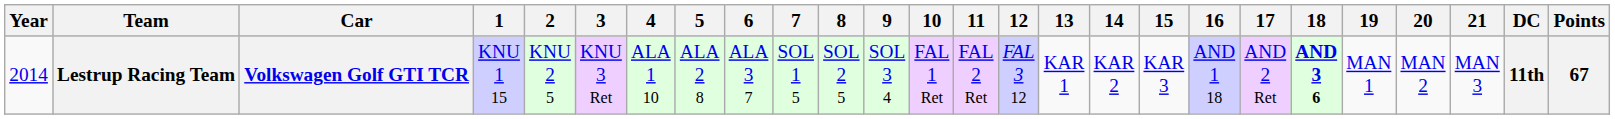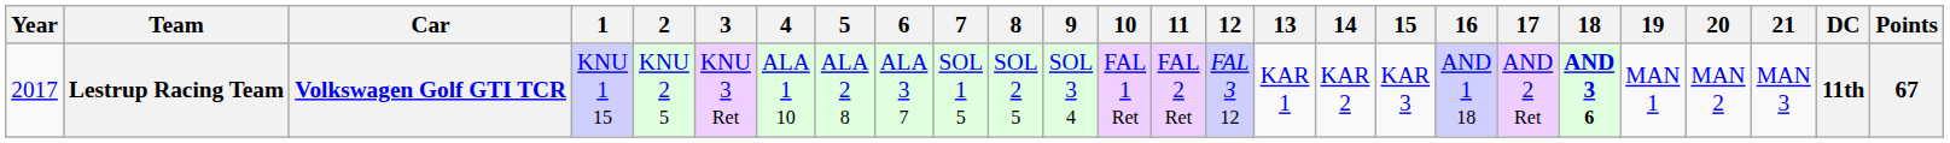Lestrup Racing Team | Year: 2014 -> 2017
